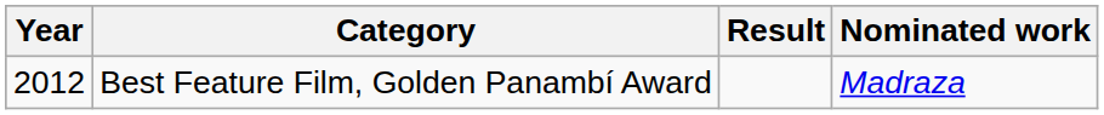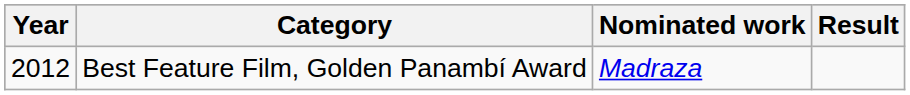columns swapped: Nominated work <-> Result
